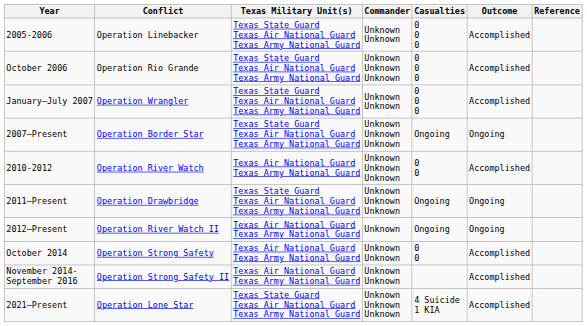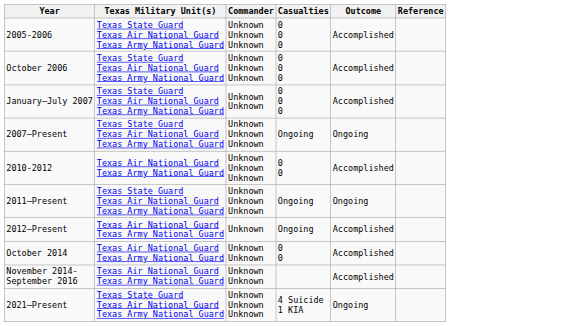- column: Conflict | Operation Linebacker | Operation Rio Grande | Operation Wrangler | Operation Border Star | Operation River Watch | Operation Drawbridge | Operation River Watch II | Operation Strong Safety | Operation Strong Safety II | Operation Lone Star
2005-2006 | Commander: Unknown Unknown -> Unknown Unknown Unknown
2012–Present | Outcome: Ongoing -> Accomplished
2021—Present | Outcome: Accomplished -> Ongoing
